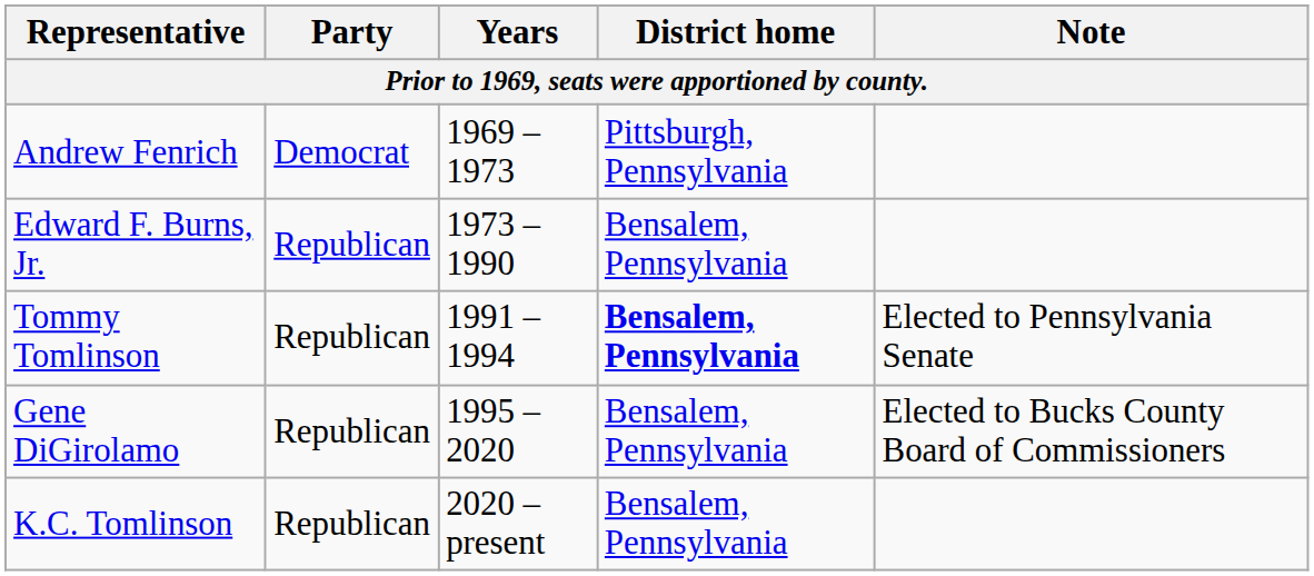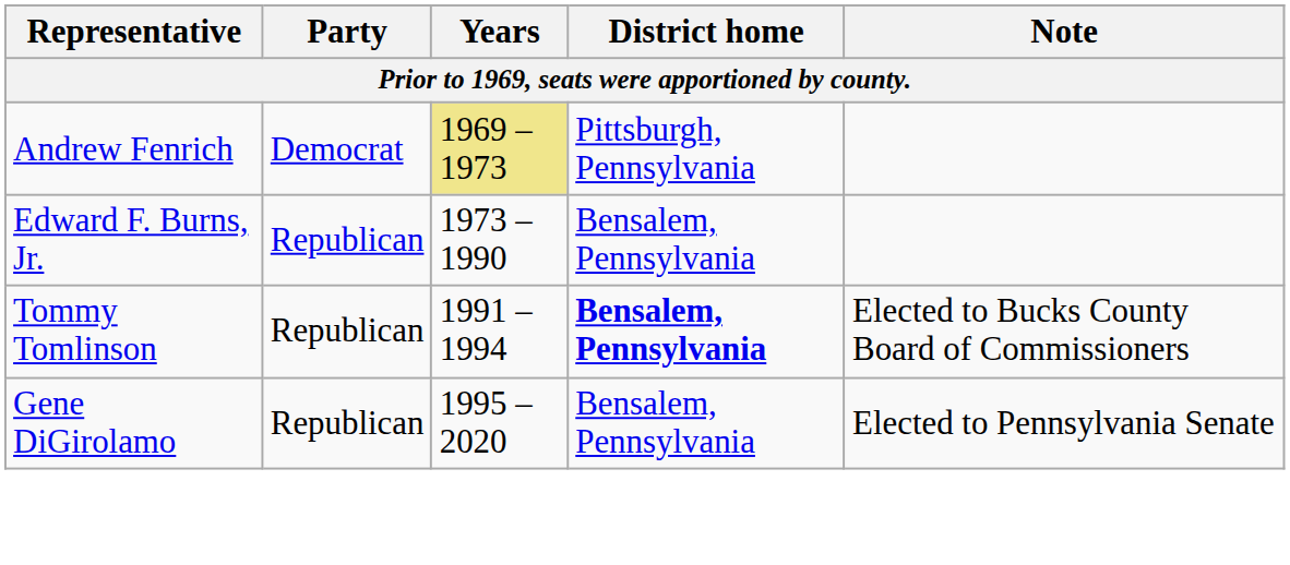Andrew Fenrich | Years: no background -> khaki background
Tommy Tomlinson | Note: Elected to Pennsylvania Senate -> Elected to Bucks County Board of Commissioners
Gene DiGirolamo | Note: Elected to Bucks County Board of Commissioners -> Elected to Pennsylvania Senate
- row: K.C. Tomlinson | Republican | 2020 – present | Bensalem, Pennsylvania
